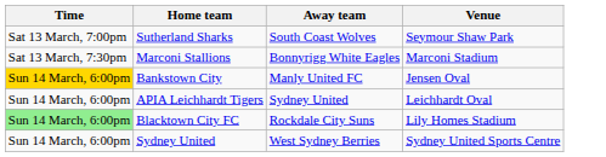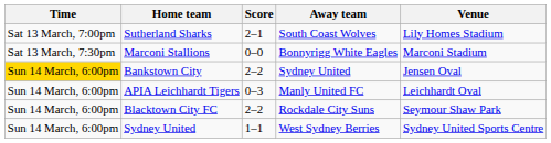+ column: Score | 2–1 | 0–0 | 2–2 | 0–3 | 2–2 | 1–1
Sutherland Sharks | Venue: Seymour Shaw Park -> Lily Homes Stadium
Bankstown City | Away team: Manly United FC -> Sydney United
APIA Leichhardt Tigers | Away team: Sydney United -> Manly United FC
Blacktown City FC | Time: lightgreen background -> no background
Blacktown City FC | Venue: Lily Homes Stadium -> Seymour Shaw Park
